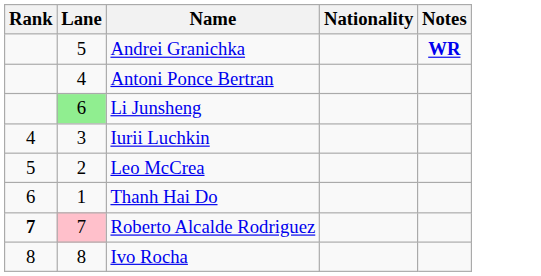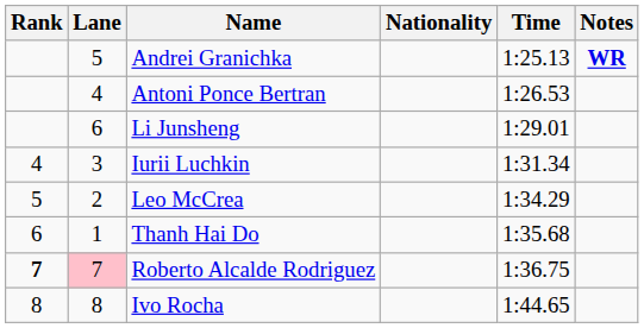+ column: Time | 1:25.13 | 1:26.53 | 1:29.01 | 1:31.34 | 1:34.29 | 1:35.68 | 1:36.75 | 1:44.65
Li Junsheng | Lane: lightgreen background -> no background
